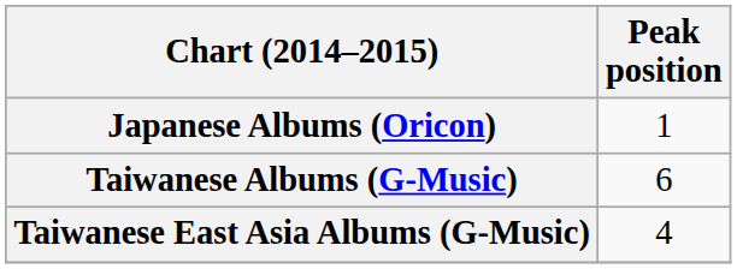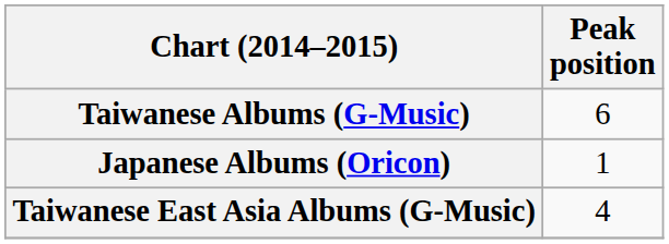rows swapped: Japanese Albums (Oricon) <-> Taiwanese Albums (G-Music)
